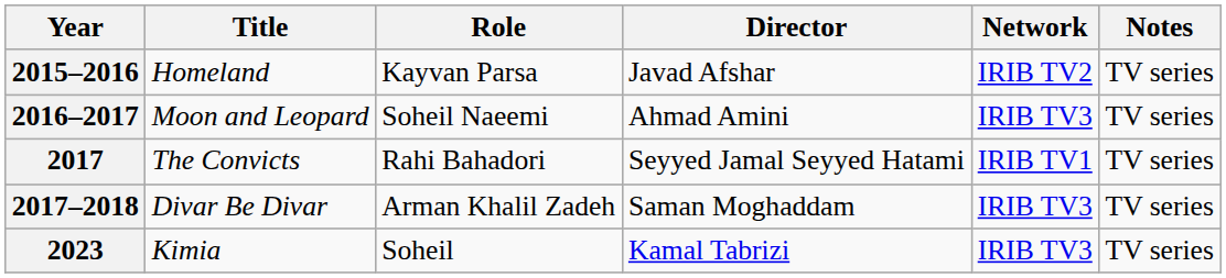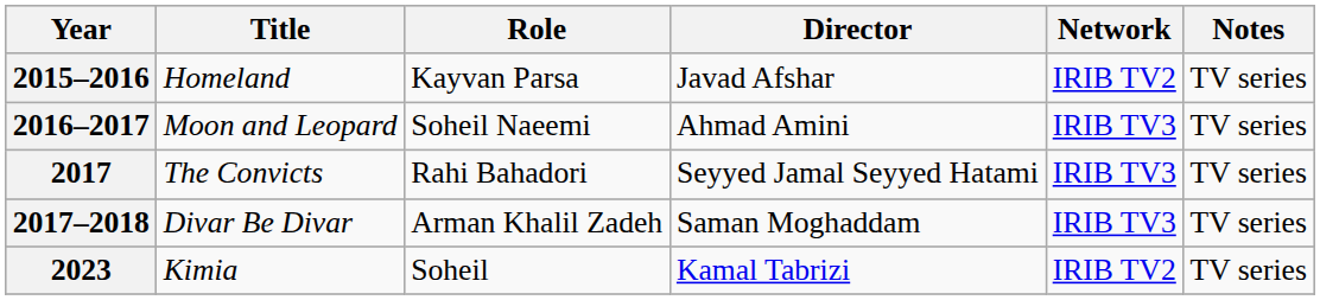2017 | Network: IRIB TV1 -> IRIB TV3
2023 | Network: IRIB TV3 -> IRIB TV2
